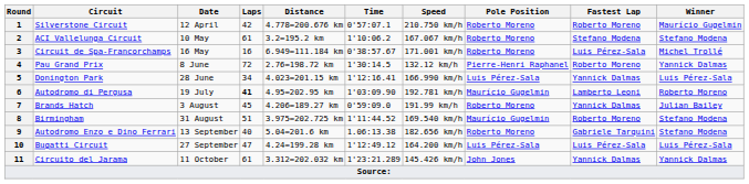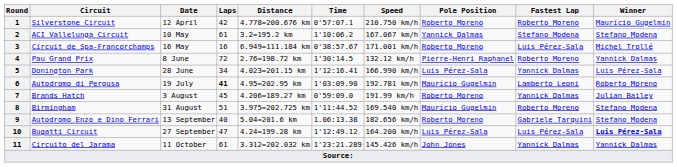2 | Pole Position: Roberto Moreno -> Yannick Dalmas
10 | Winner: normal -> bold
